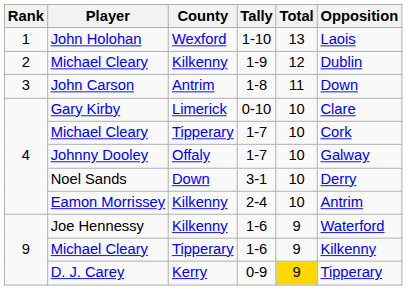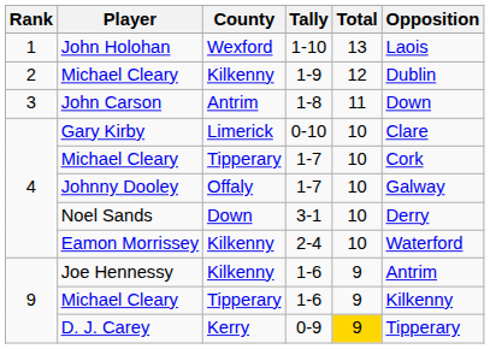Eamon Morrissey | Opposition: Antrim -> Waterford
Joe Hennessy | Opposition: Waterford -> Antrim
